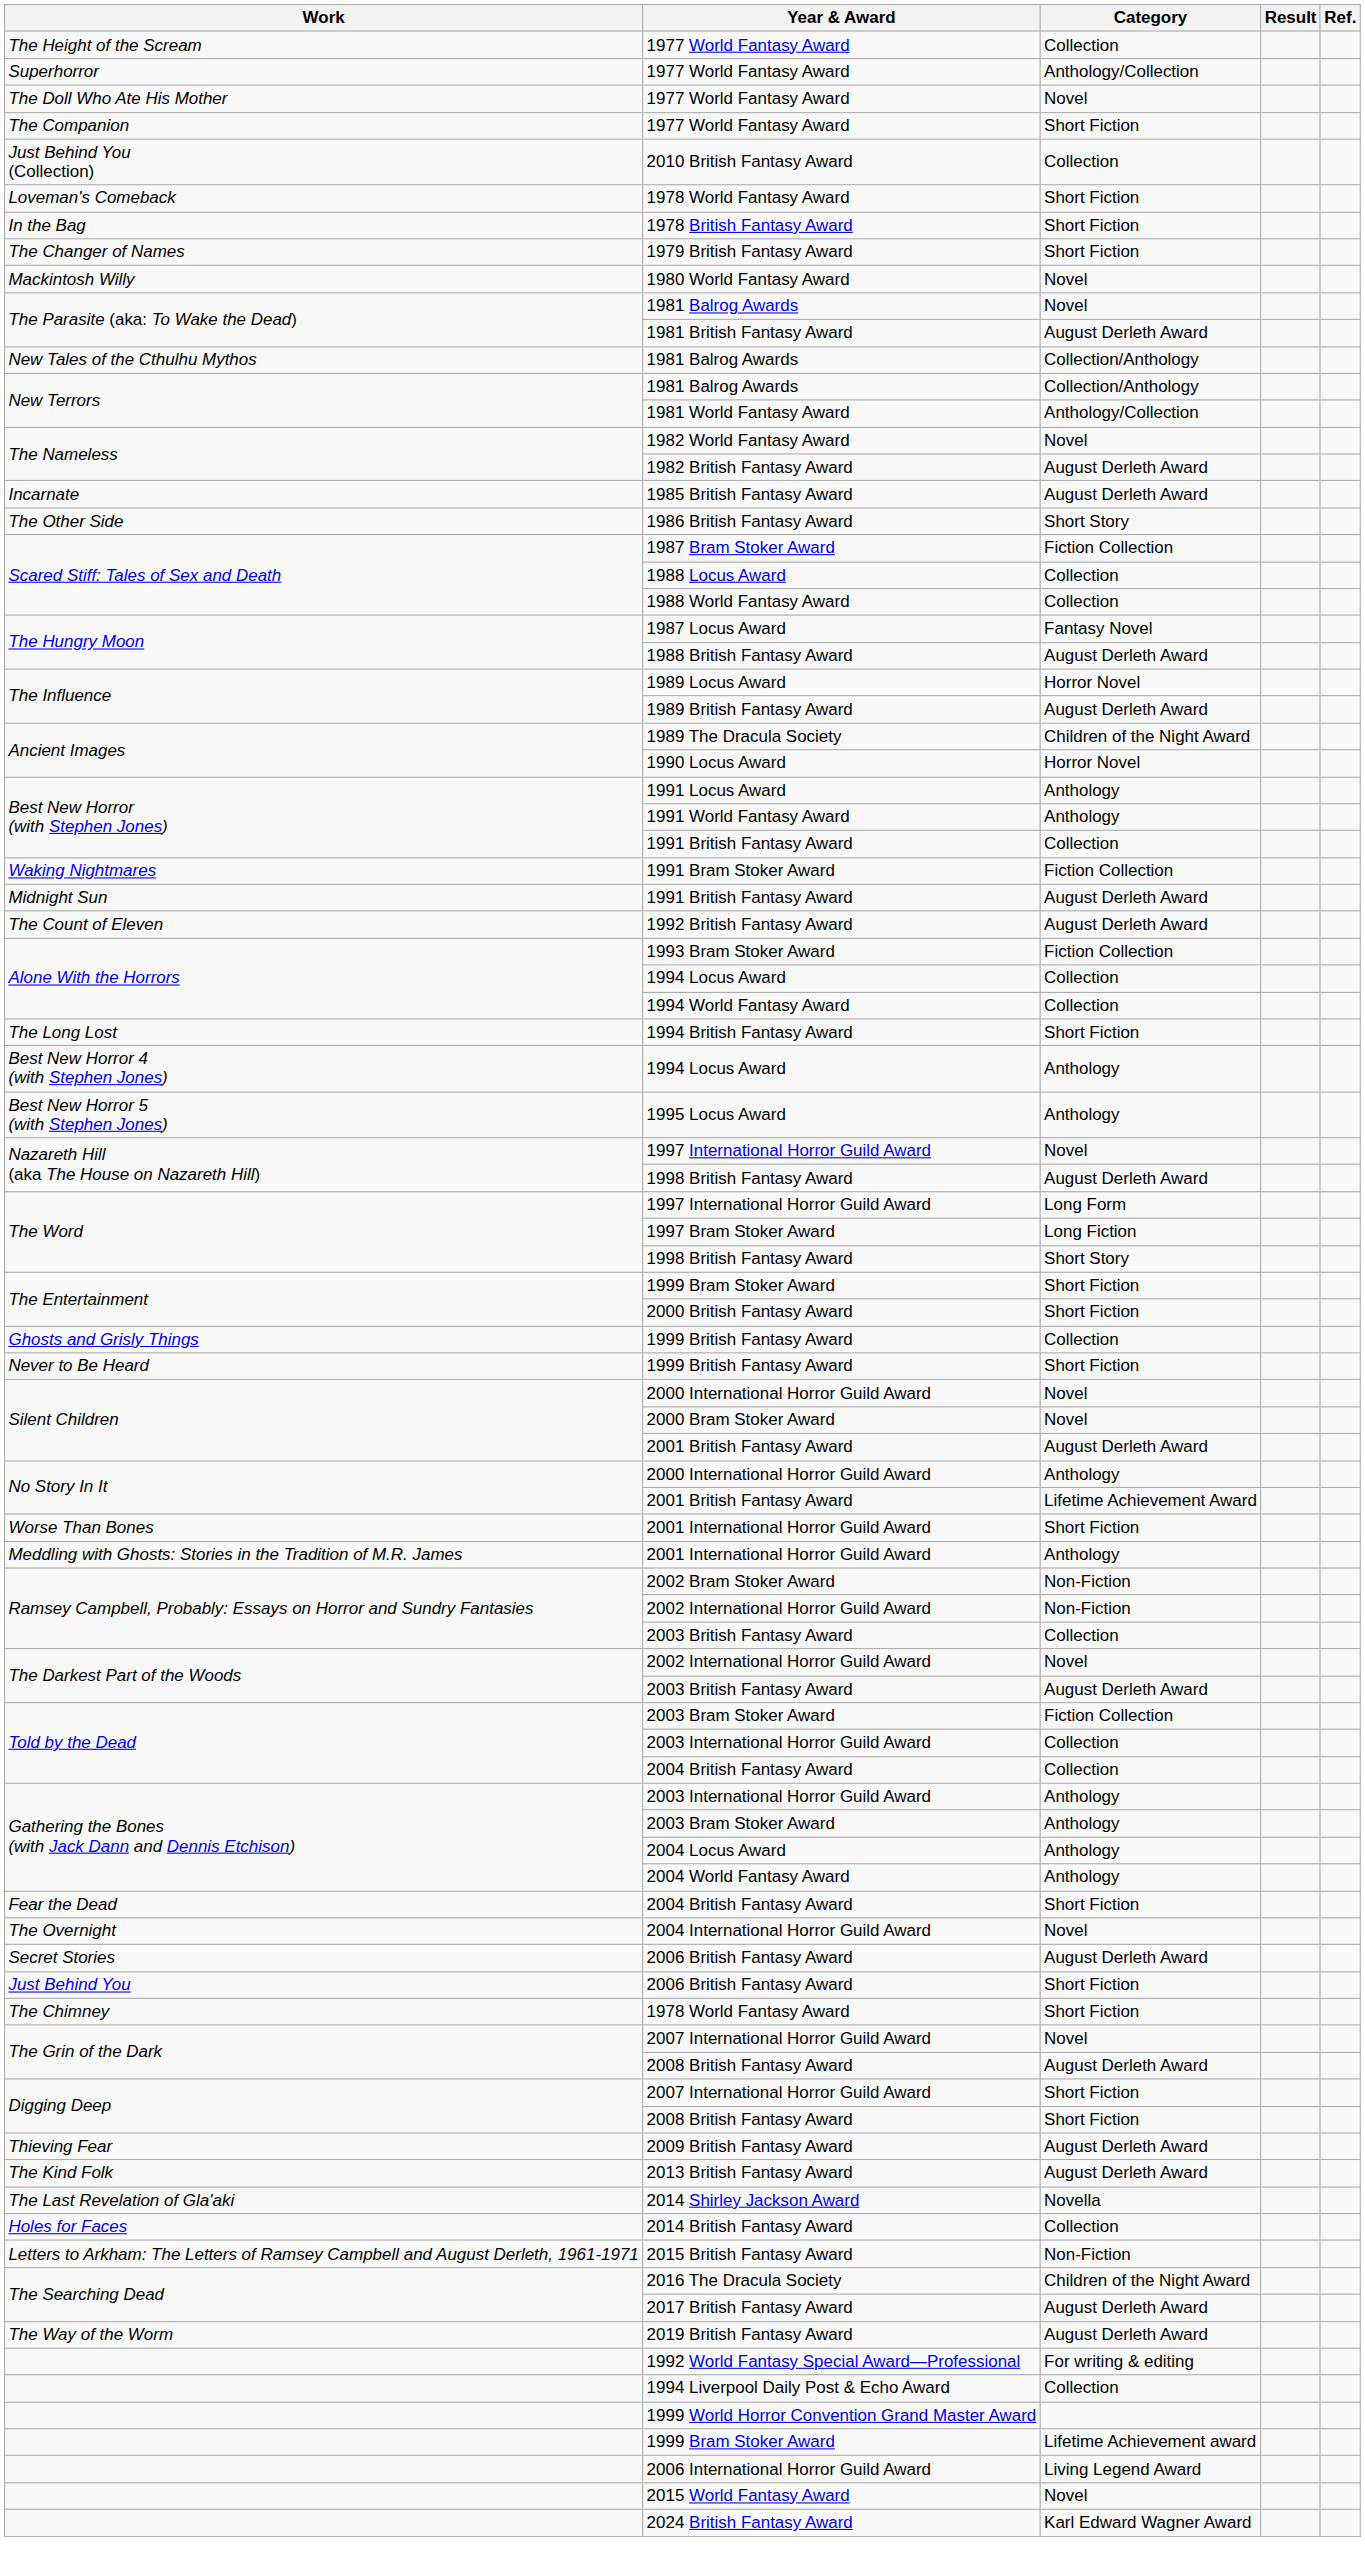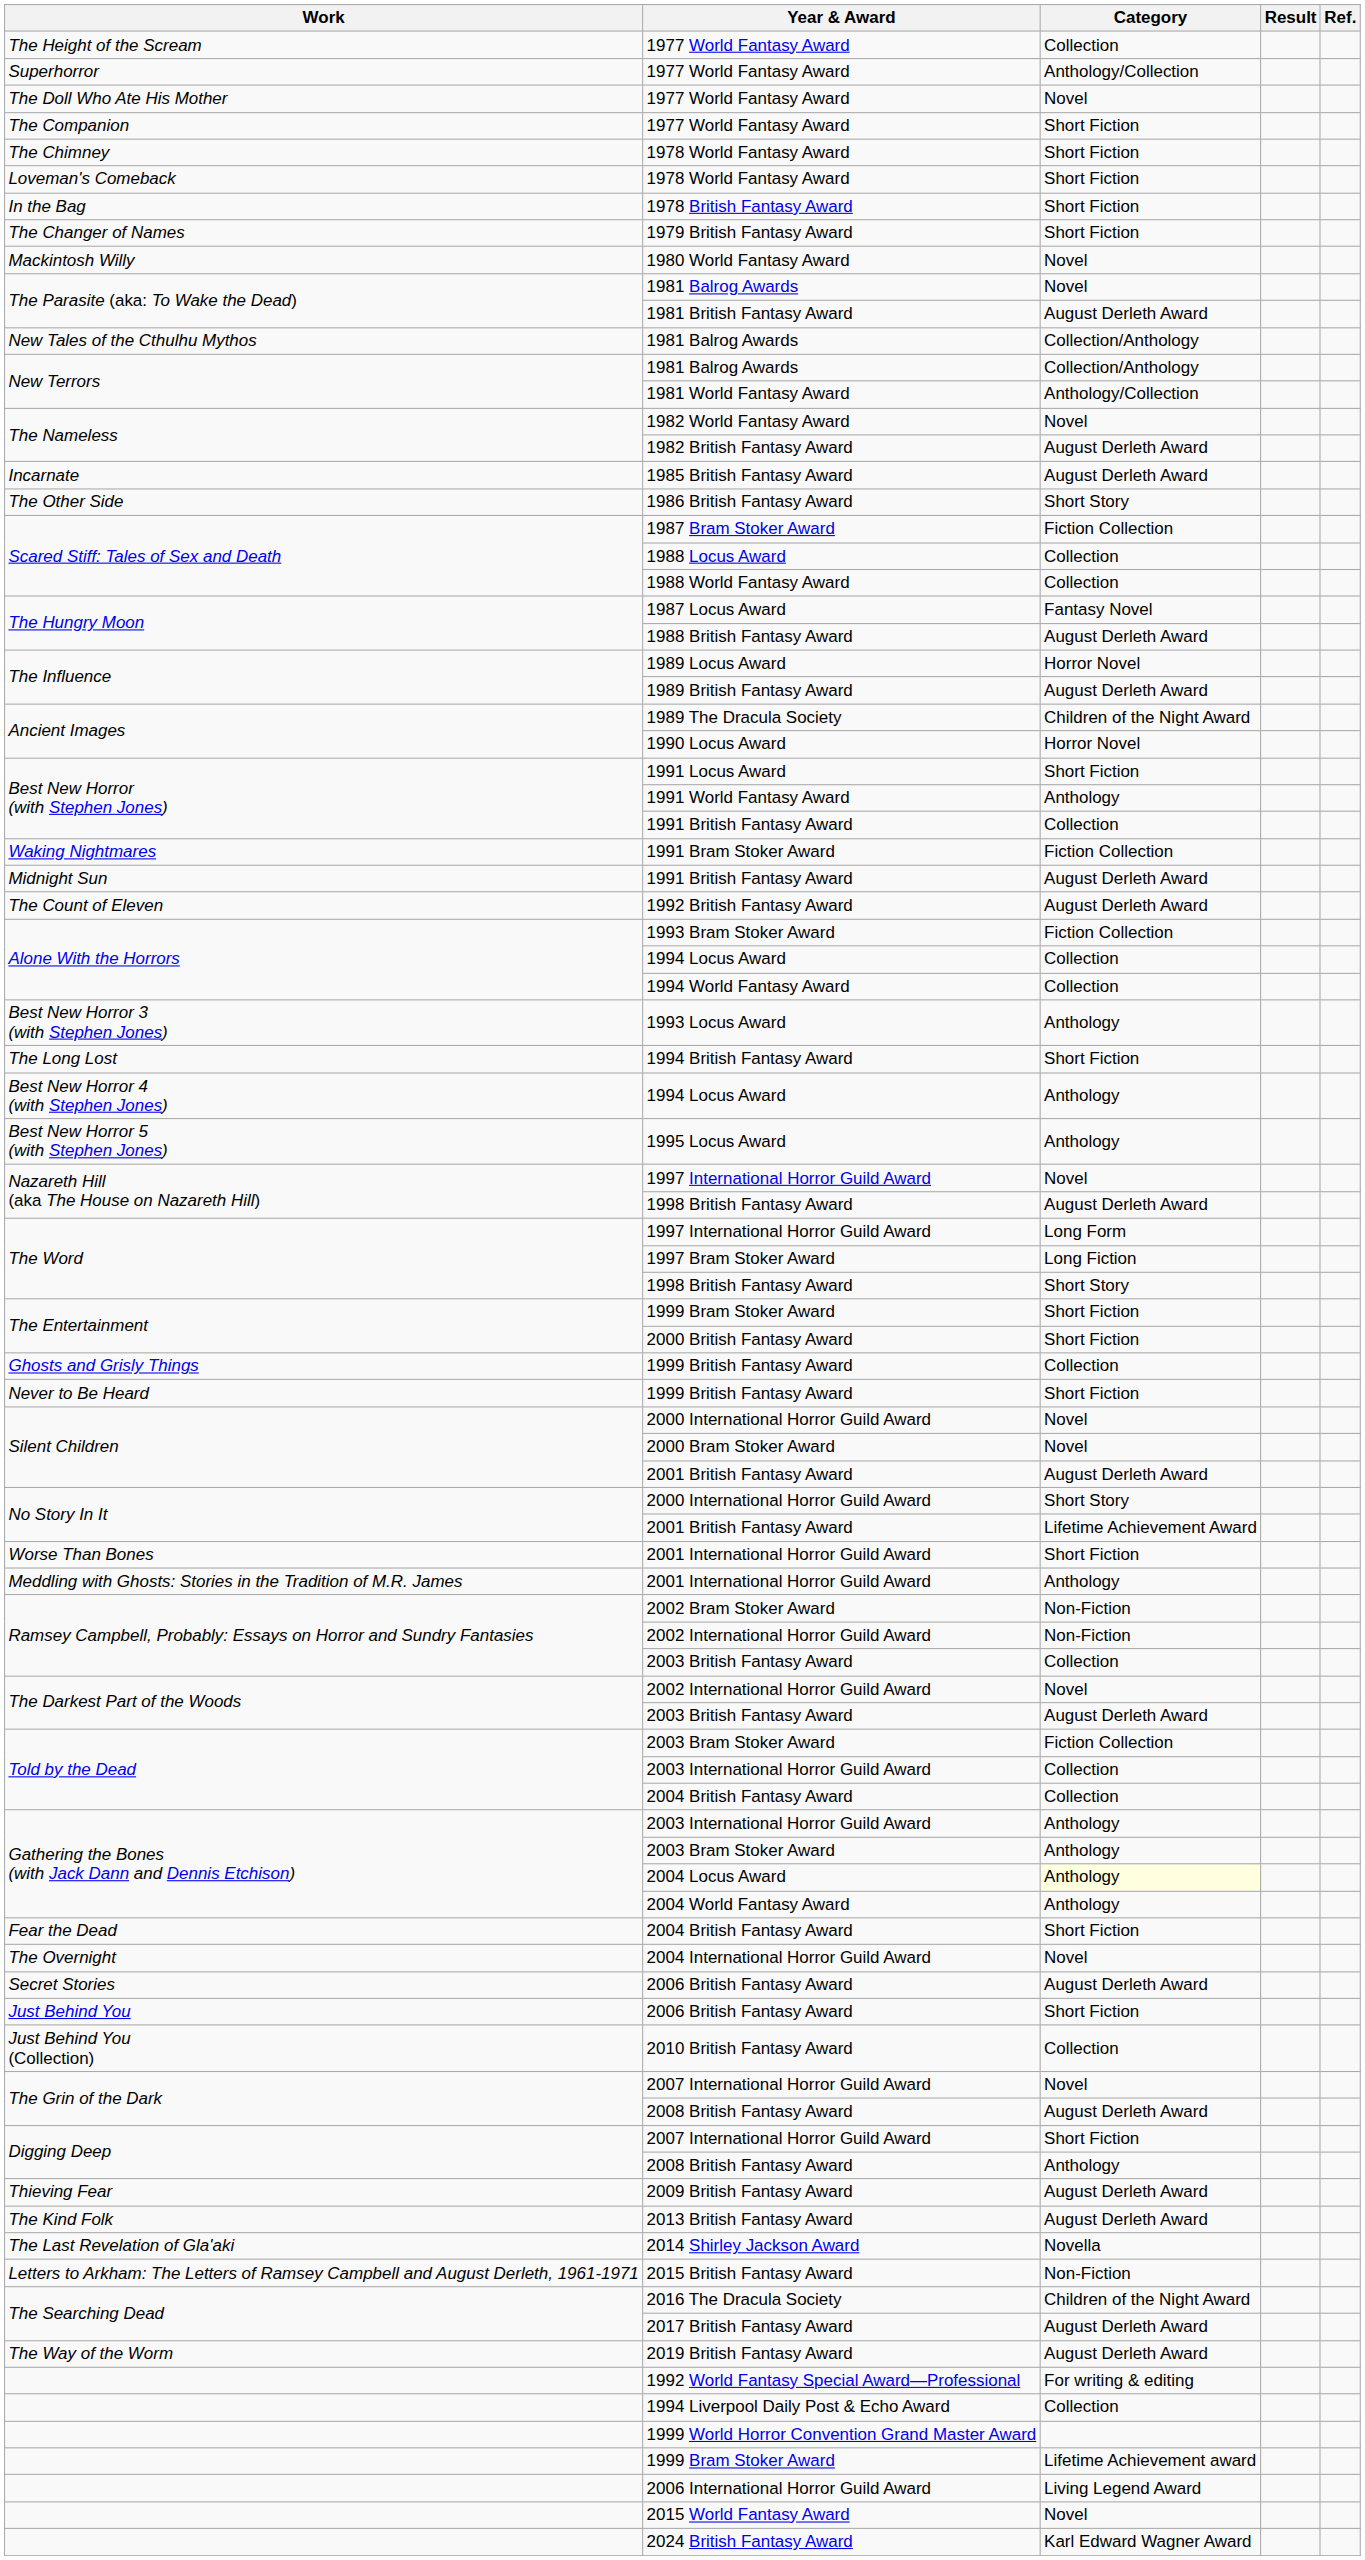rows swapped: The Chimney / 1978 World Fantasy Award <-> 2010 British Fantasy Award
1991 Locus Award | Category: Anthology -> Short Fiction
+ row: Best New Horror 3 (with Stephen Jones) | 1993 Locus Award | Anthology
No Story In It / 2000 International Horror Guild Award | Category: Anthology -> Short Story
2004 Locus Award | Category: no background -> lightyellow background
Digging Deep / 2008 British Fantasy Award | Category: Short Fiction -> Anthology
- row: Holes for Faces | 2014 British Fantasy Award | Collection
